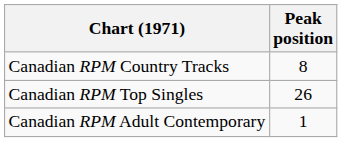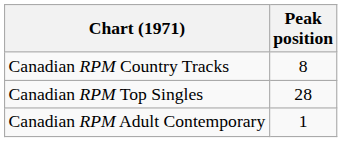Canadian RPM Top Singles | Peak position: 26 -> 28
